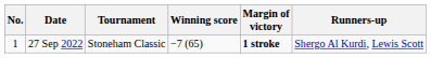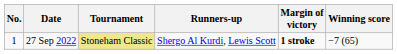columns swapped: Winning score <-> Runners-up
27 Sep 2022 | Tournament: no background -> khaki background
